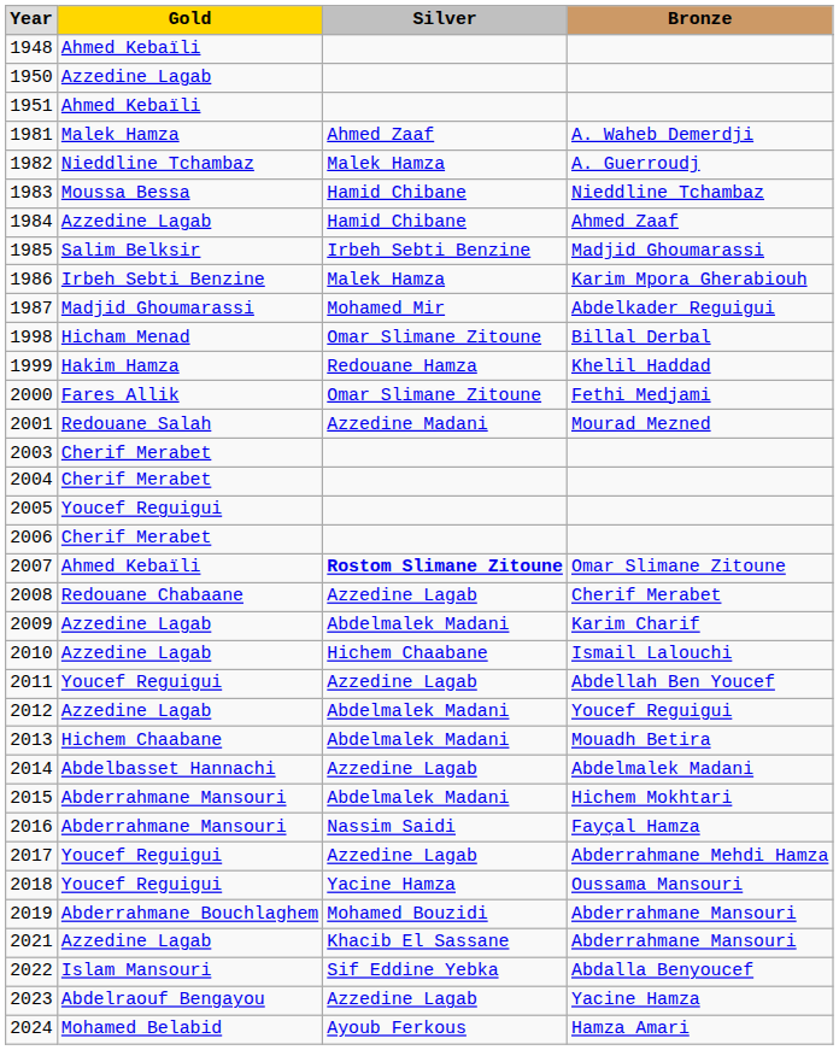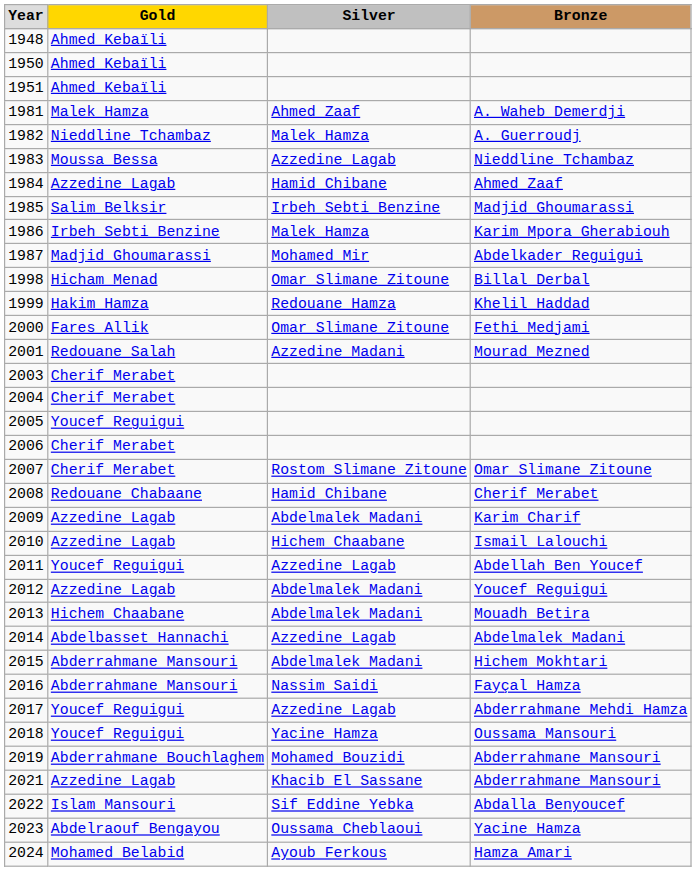1950 | column 2: Azzedine Lagab -> Ahmed Kebaïli
1983 | column 3: Hamid Chibane -> Azzedine Lagab
2007 | column 2: Ahmed Kebaïli -> Cherif Merabet
2007 | column 3: bold -> normal
2008 | column 3: Azzedine Lagab -> Hamid Chibane
2023 | column 3: Azzedine Lagab -> Oussama Cheblaoui
